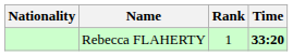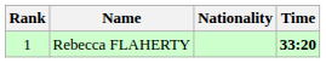columns swapped: Rank <-> Nationality
